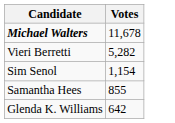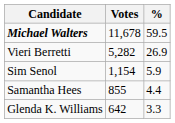+ column: % | 59.5 | 26.9 | 5.9 | 4.4 | 3.3
